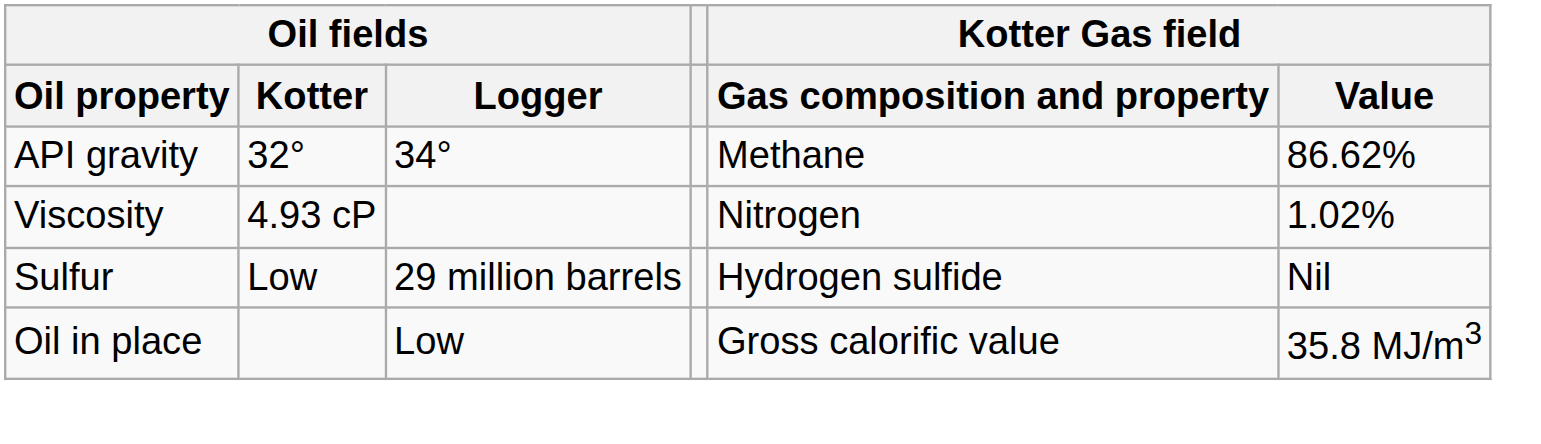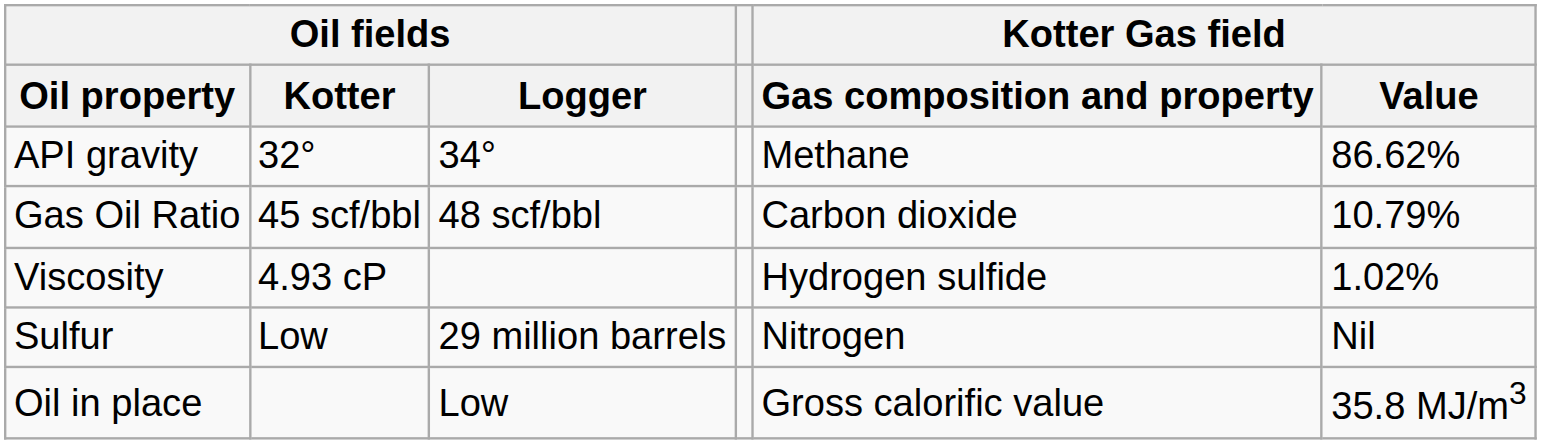+ row: Gas Oil Ratio | 45 scf/bbl | 48 scf/bbl | Carbon dioxide | 10.79%
Viscosity | Kotter Gas field / Gas composition and property: Nitrogen -> Hydrogen sulfide
Sulfur | Kotter Gas field / Gas composition and property: Hydrogen sulfide -> Nitrogen
